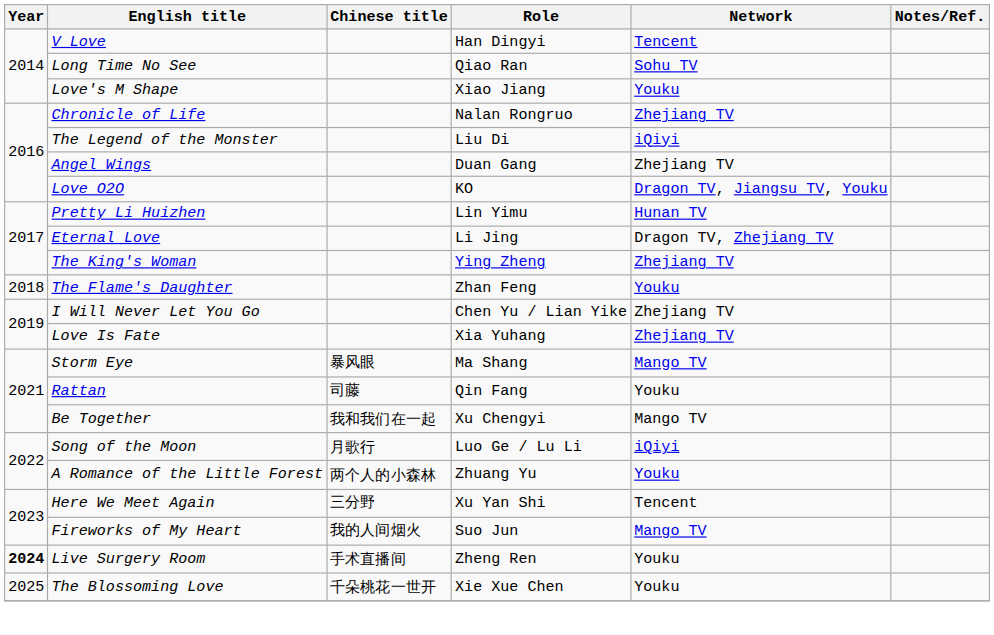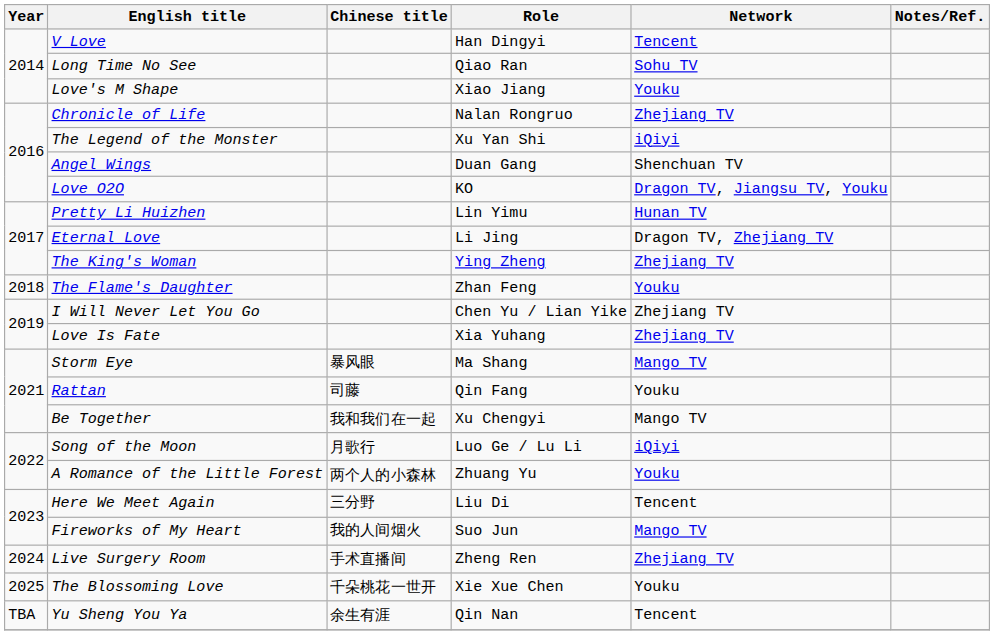The Legend of the Monster | Role: Liu Di -> Xu Yan Shi
Angel Wings | Network: Zhejiang TV -> Shenchuan TV
Here We Meet Again | Role: Xu Yan Shi -> Liu Di
Live Surgery Room | Year: bold -> normal
Live Surgery Room | Network: Youku -> Zhejiang TV
+ row: TBA | Yu Sheng You Ya | 余生有涯 | Qin Nan | Tencent
